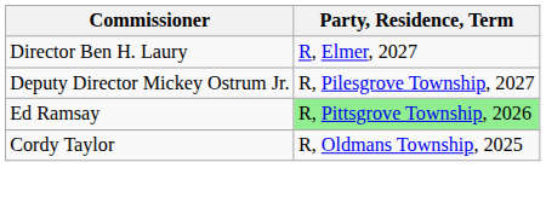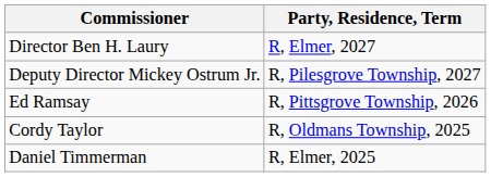Ed Ramsay | Party, Residence, Term: lightgreen background -> no background
+ row: Daniel Timmerman | R, Elmer, 2025
